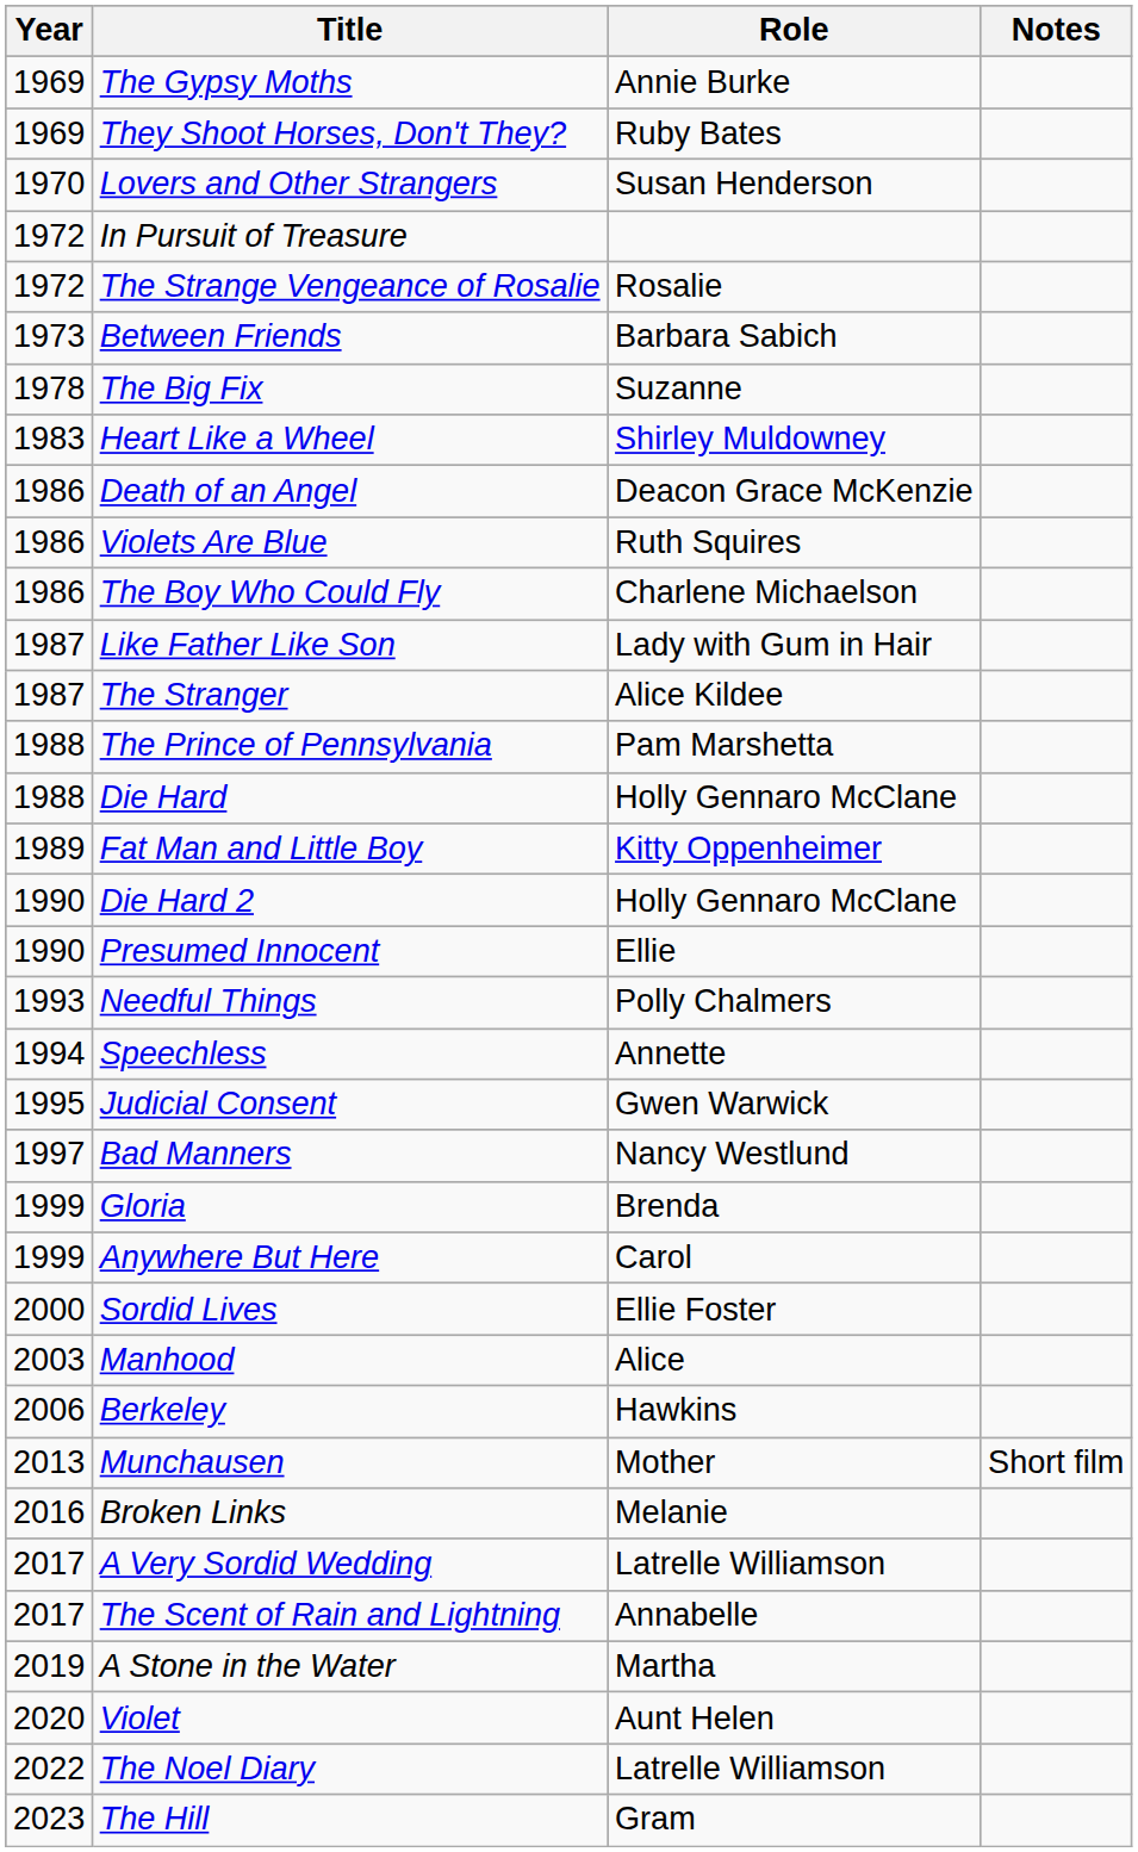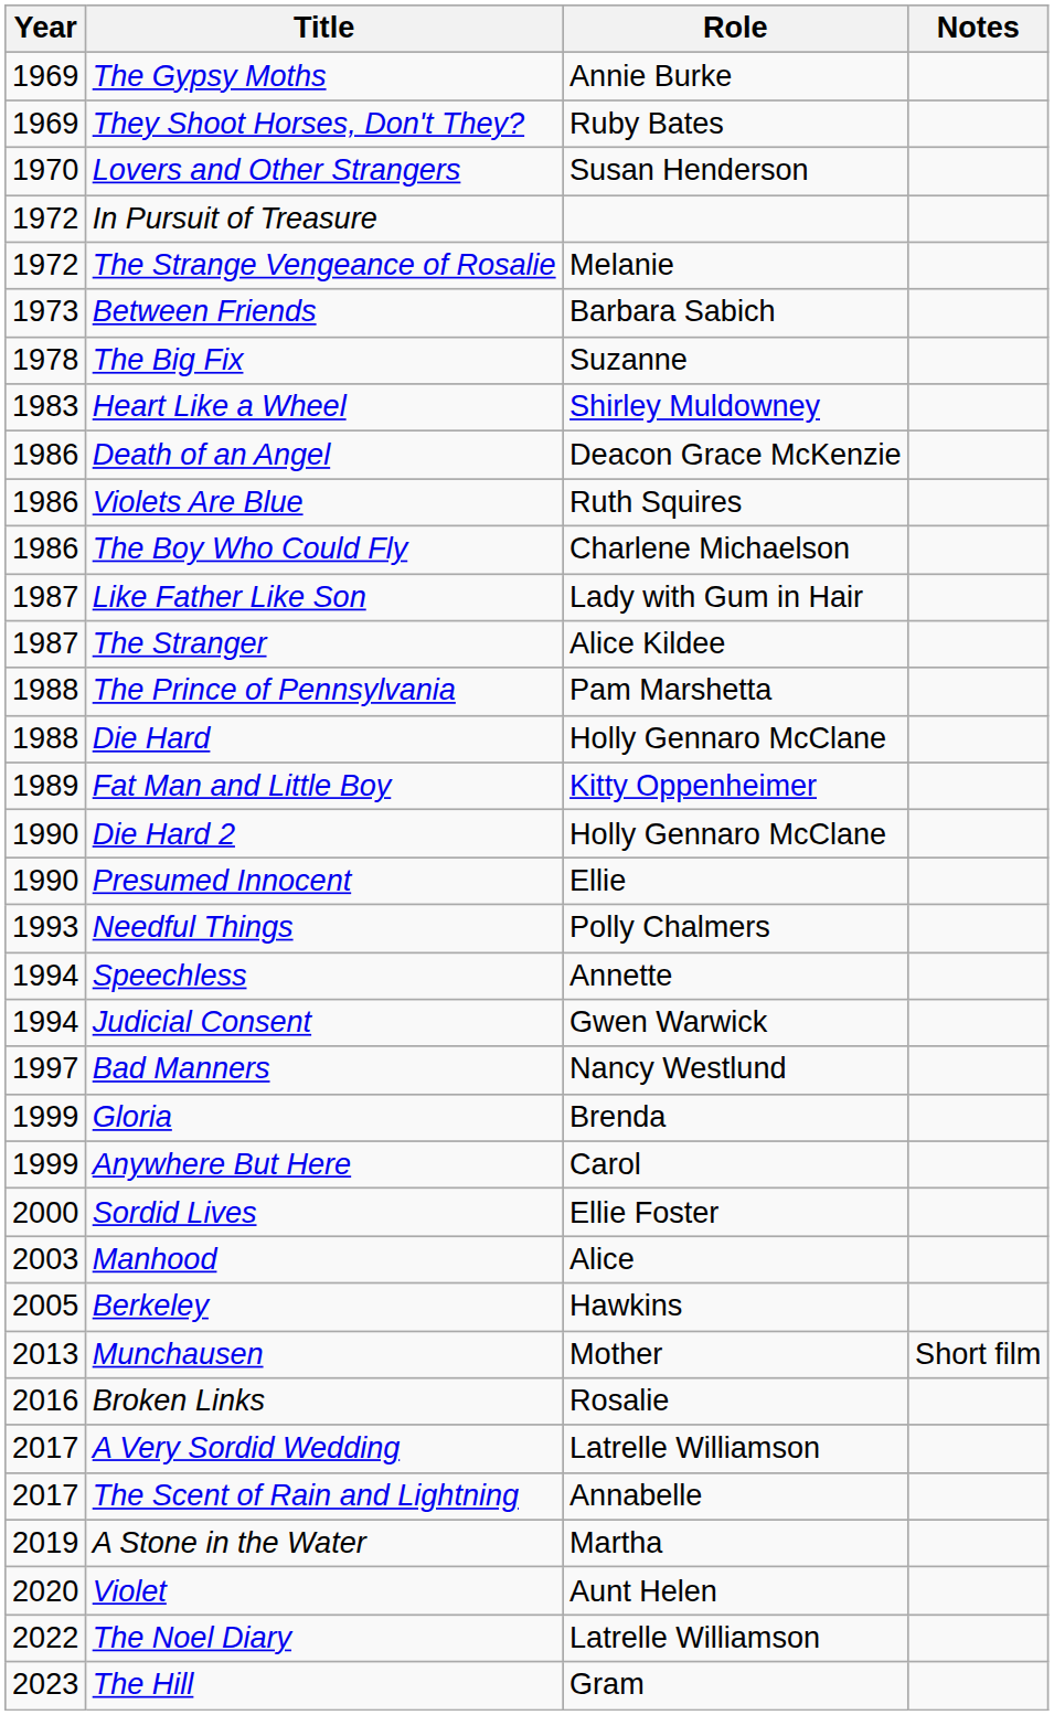The Strange Vengeance of Rosalie | Role: Rosalie -> Melanie
Judicial Consent | Year: 1995 -> 1994
Berkeley | Year: 2006 -> 2005
Broken Links | Role: Melanie -> Rosalie
